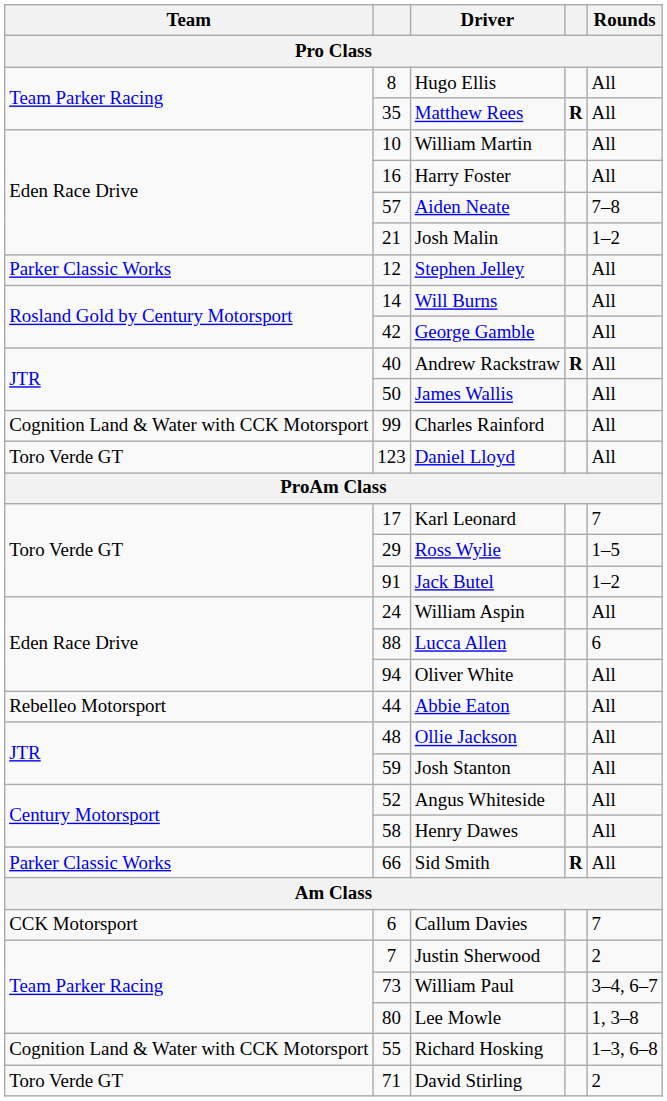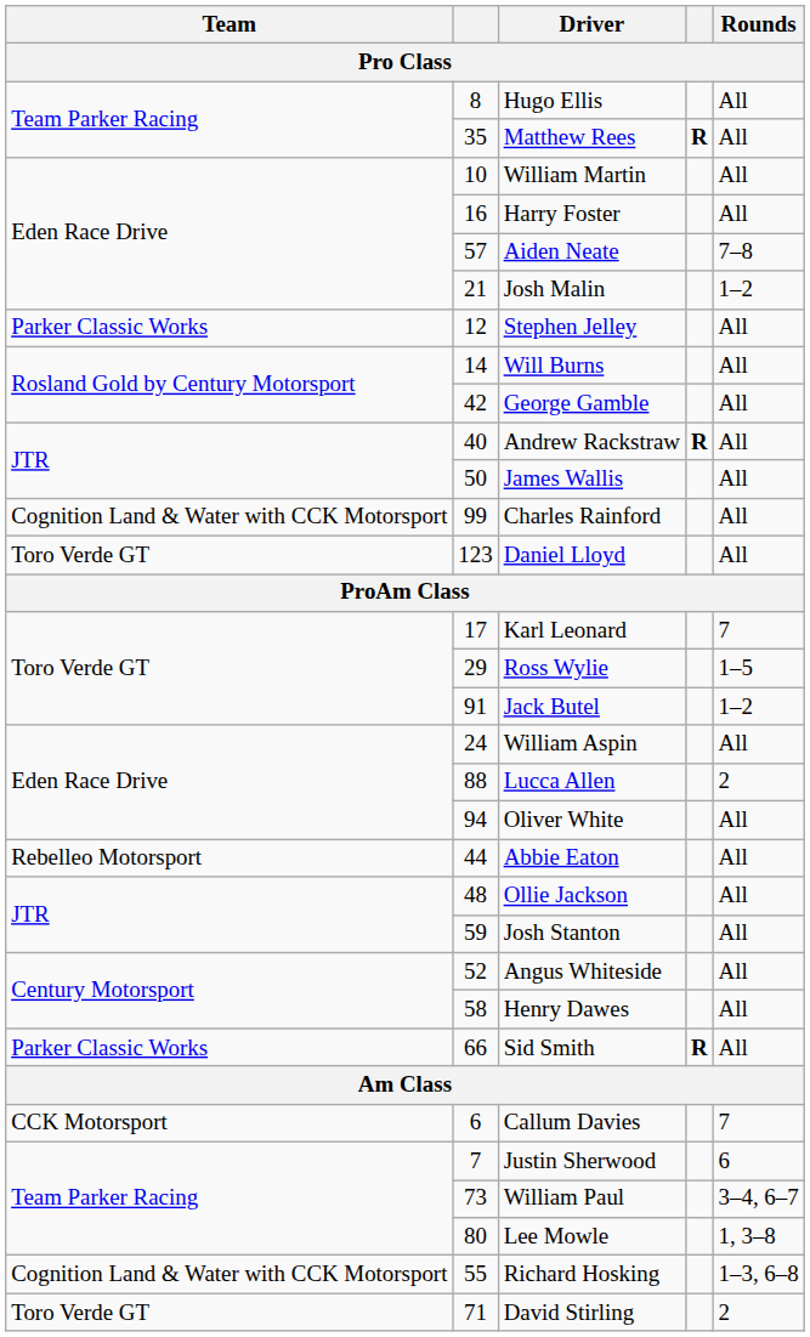Lucca Allen | Rounds: 6 -> 2
Justin Sherwood | Rounds: 2 -> 6
